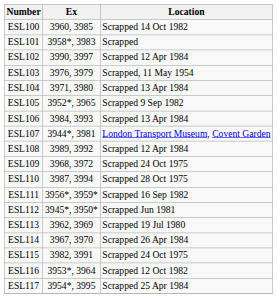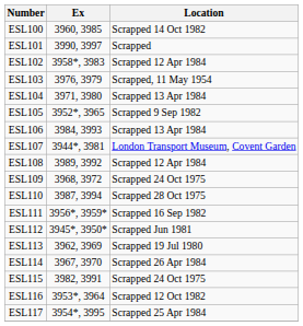ESL101 | Ex: 3958*, 3983 -> 3990, 3997
ESL102 | Ex: 3990, 3997 -> 3958*, 3983
